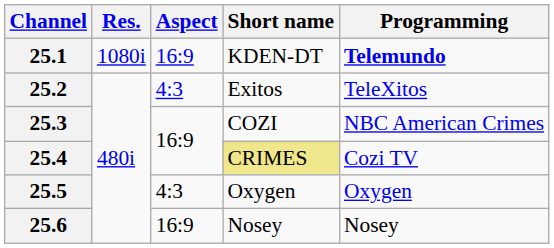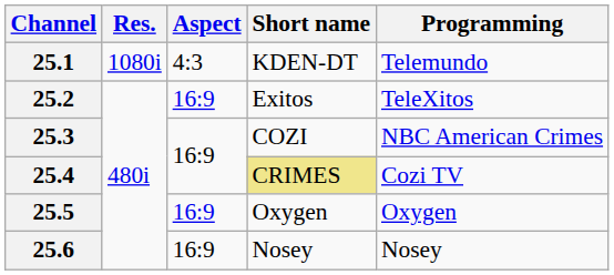25.1 | Aspect: 16:9 -> 4:3
25.1 | Programming: bold -> normal
25.2 | Aspect: 4:3 -> 16:9
25.5 | Aspect: 4:3 -> 16:9
